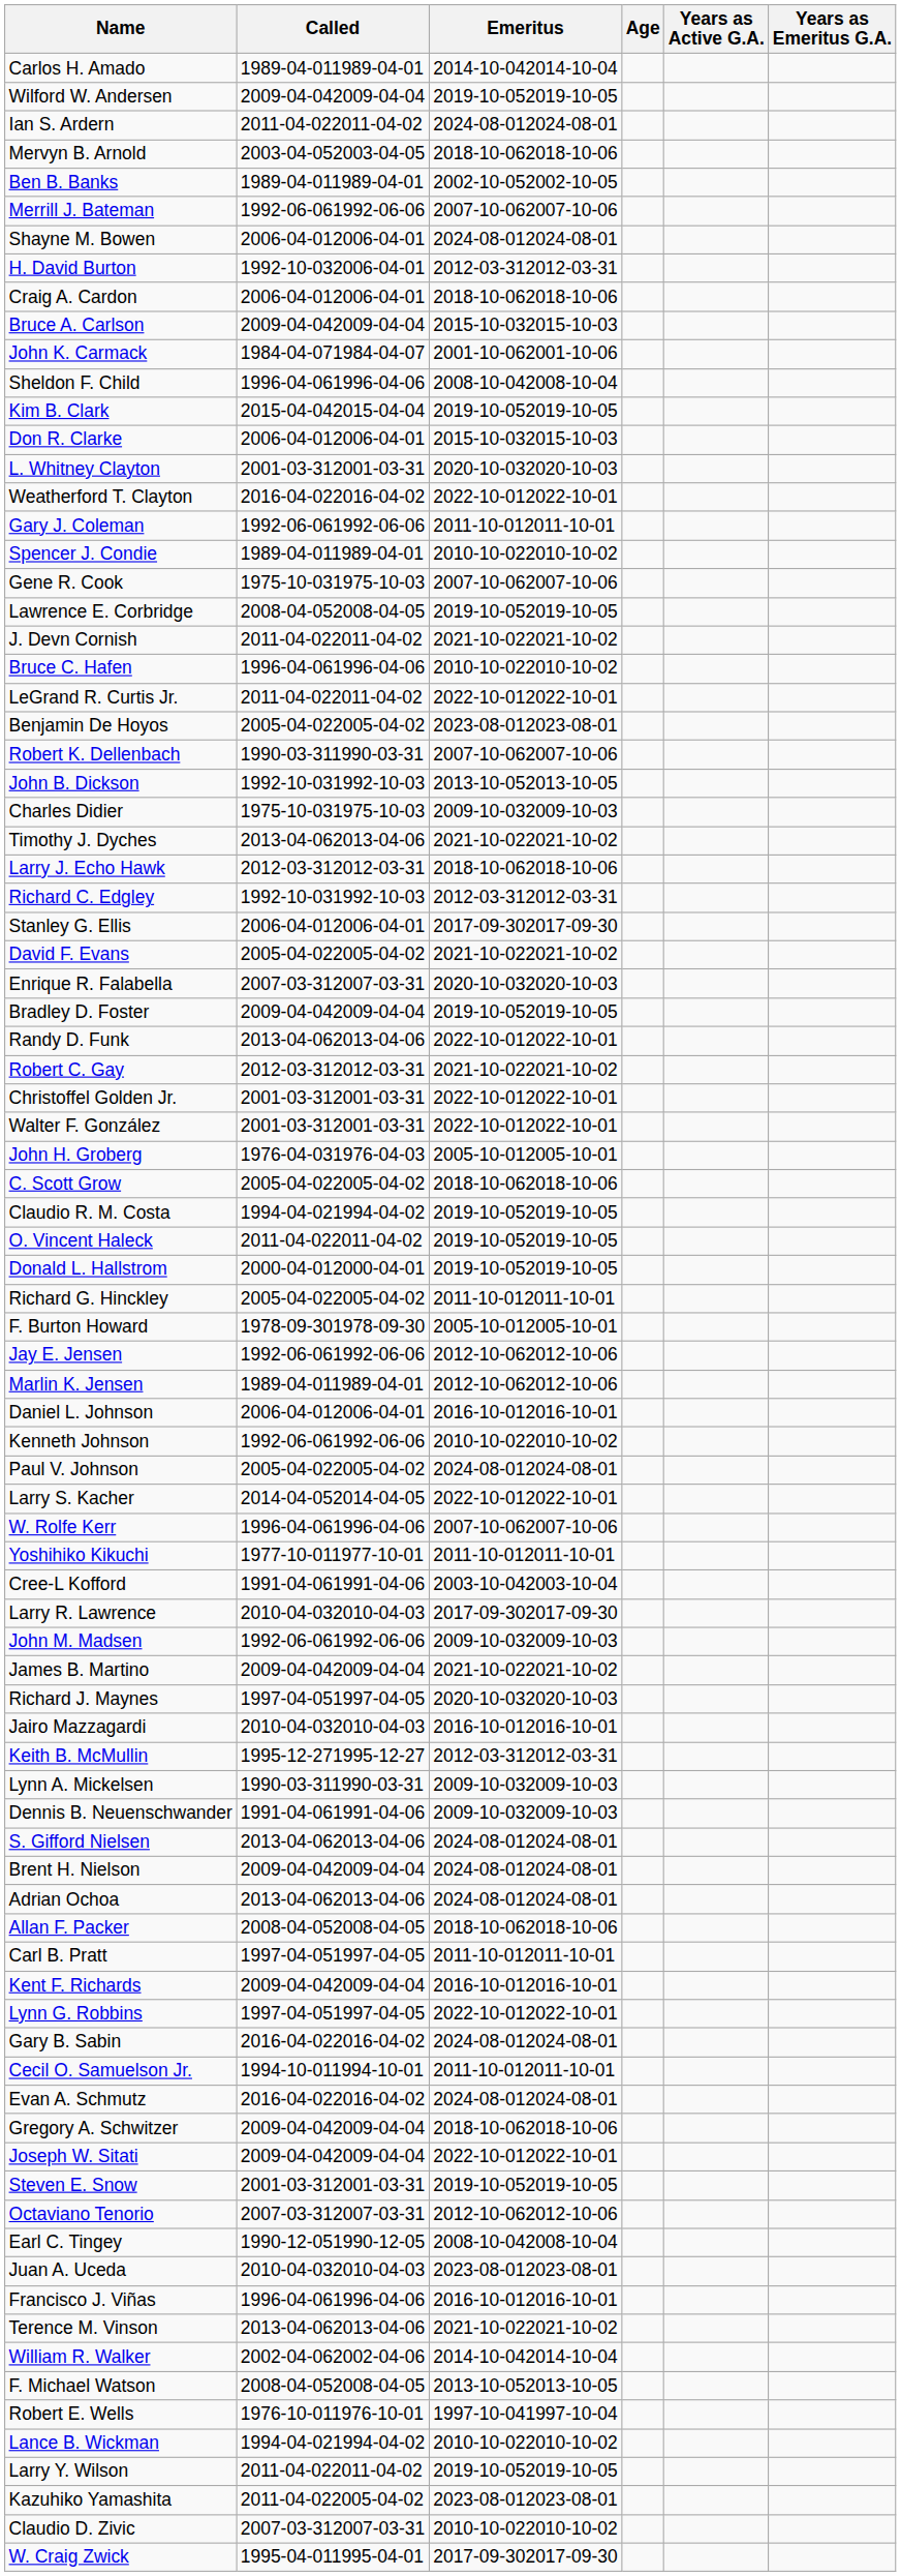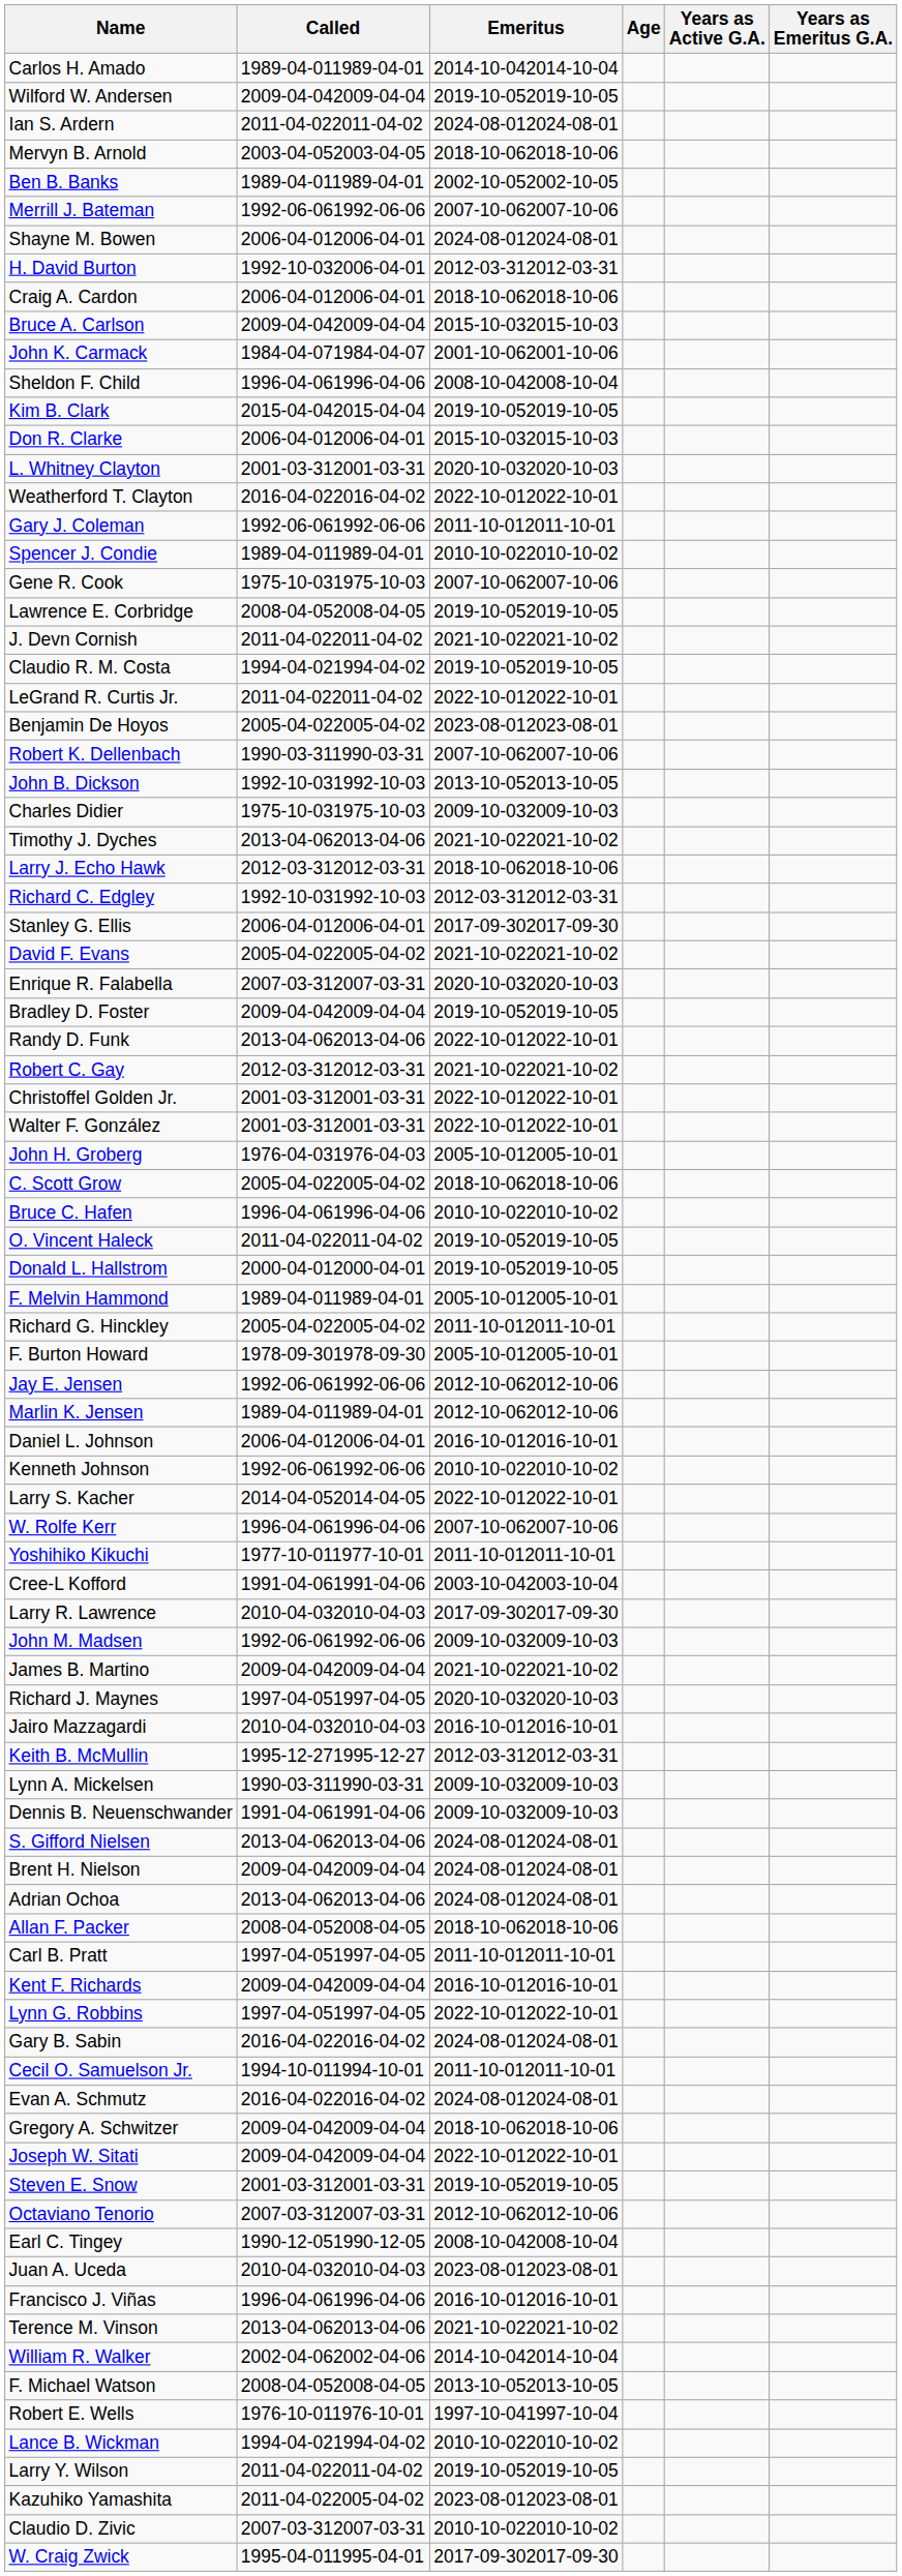rows swapped: Claudio R. M. Costa <-> Bruce C. Hafen
+ row: F. Melvin Hammond | 1989-04-011989-04-01 | 2005-10-012005-10-01
- row: Paul V. Johnson | 2005-04-022005-04-02 | 2024-08-012024-08-01
